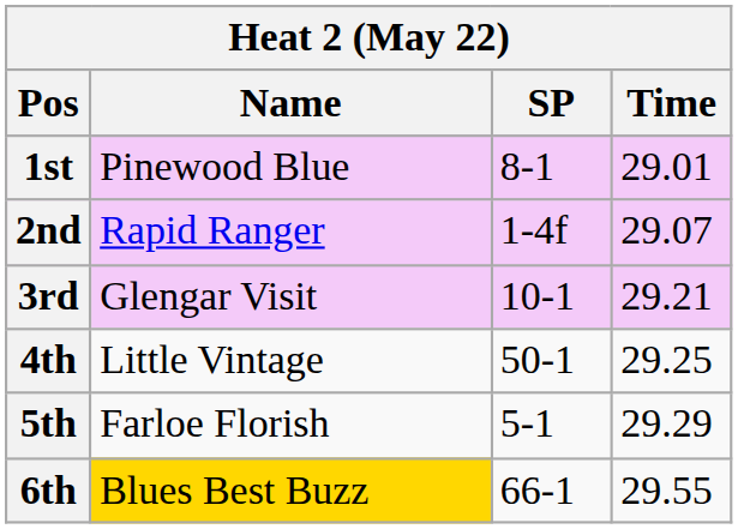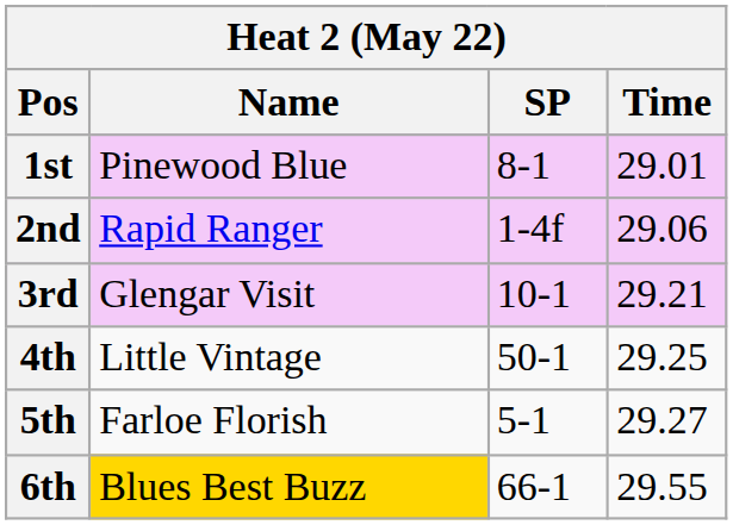2nd | Time: 29.07 -> 29.06
5th | Time: 29.29 -> 29.27
